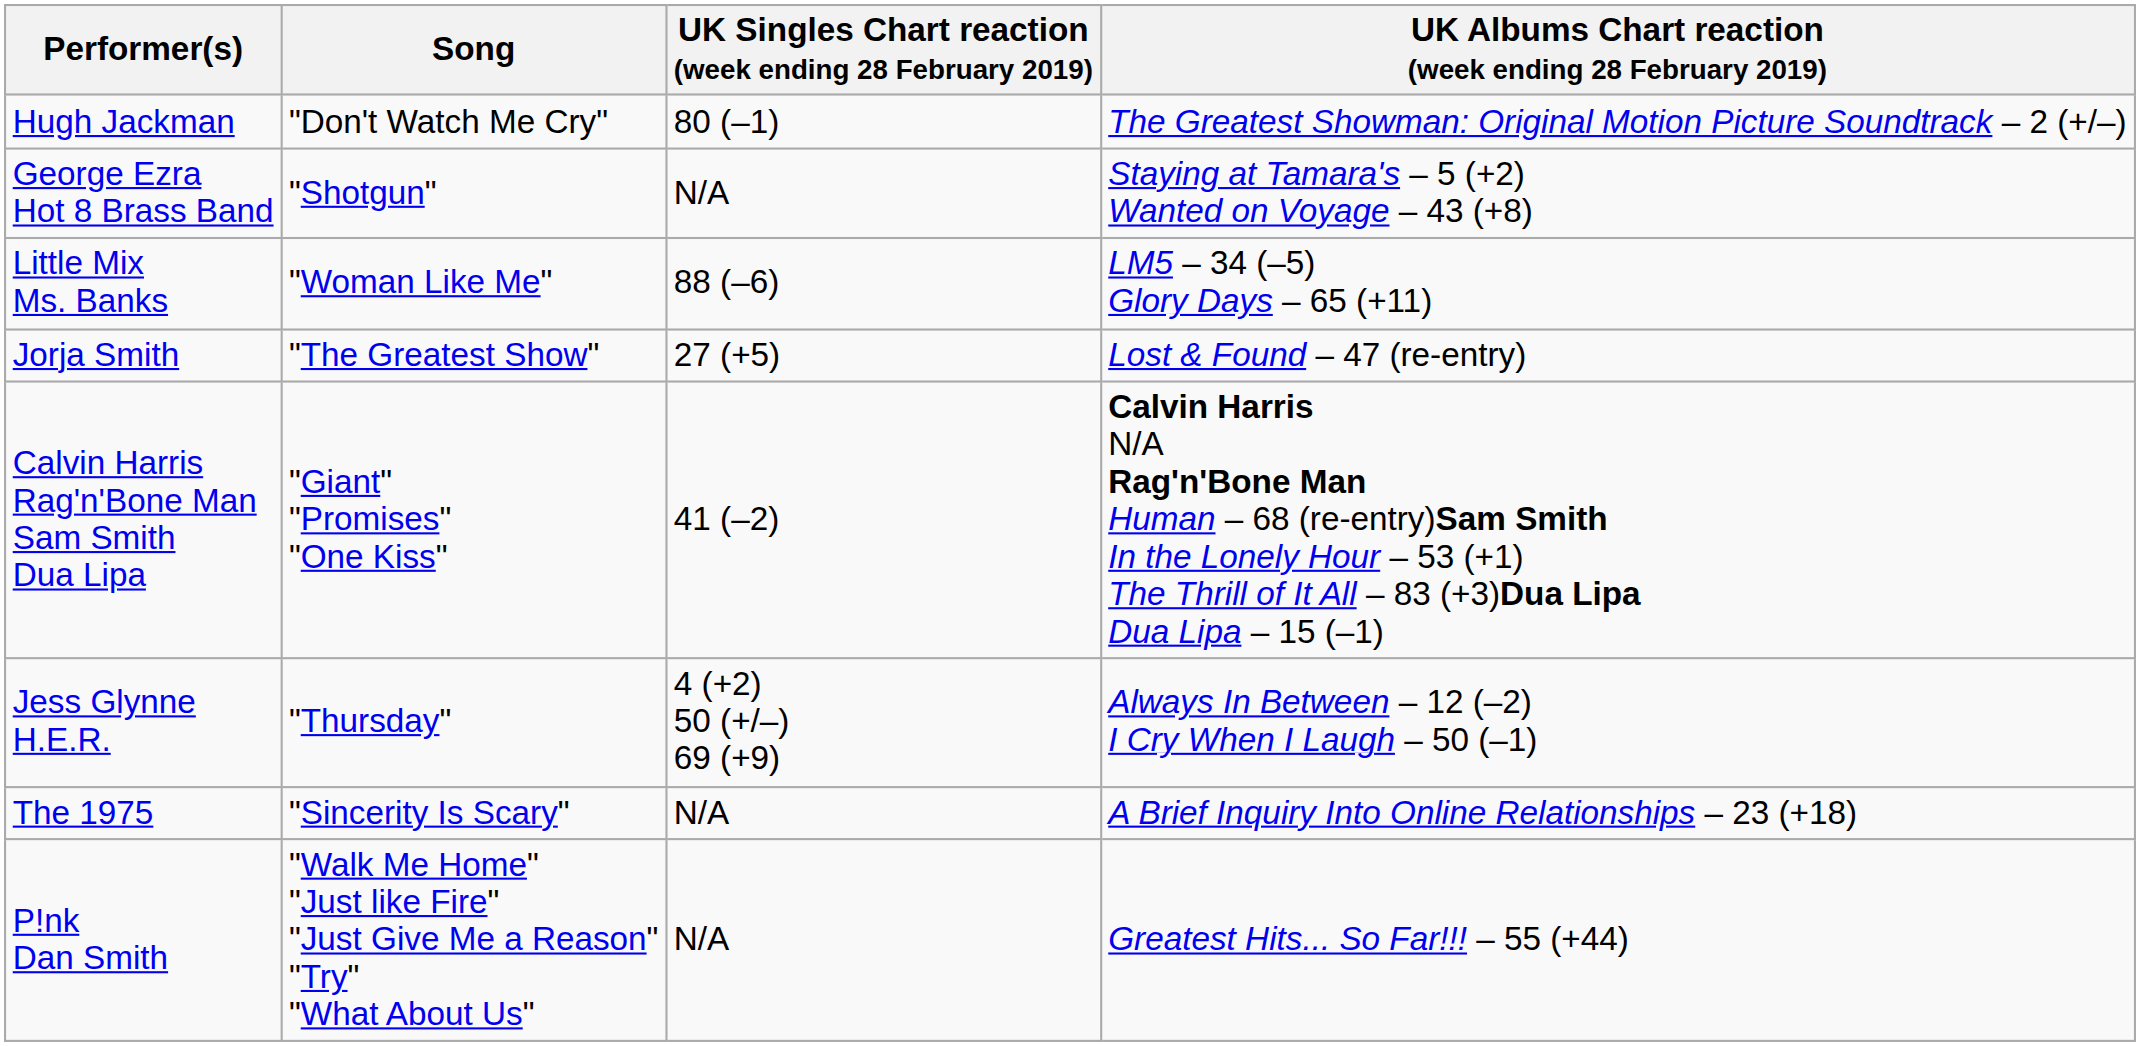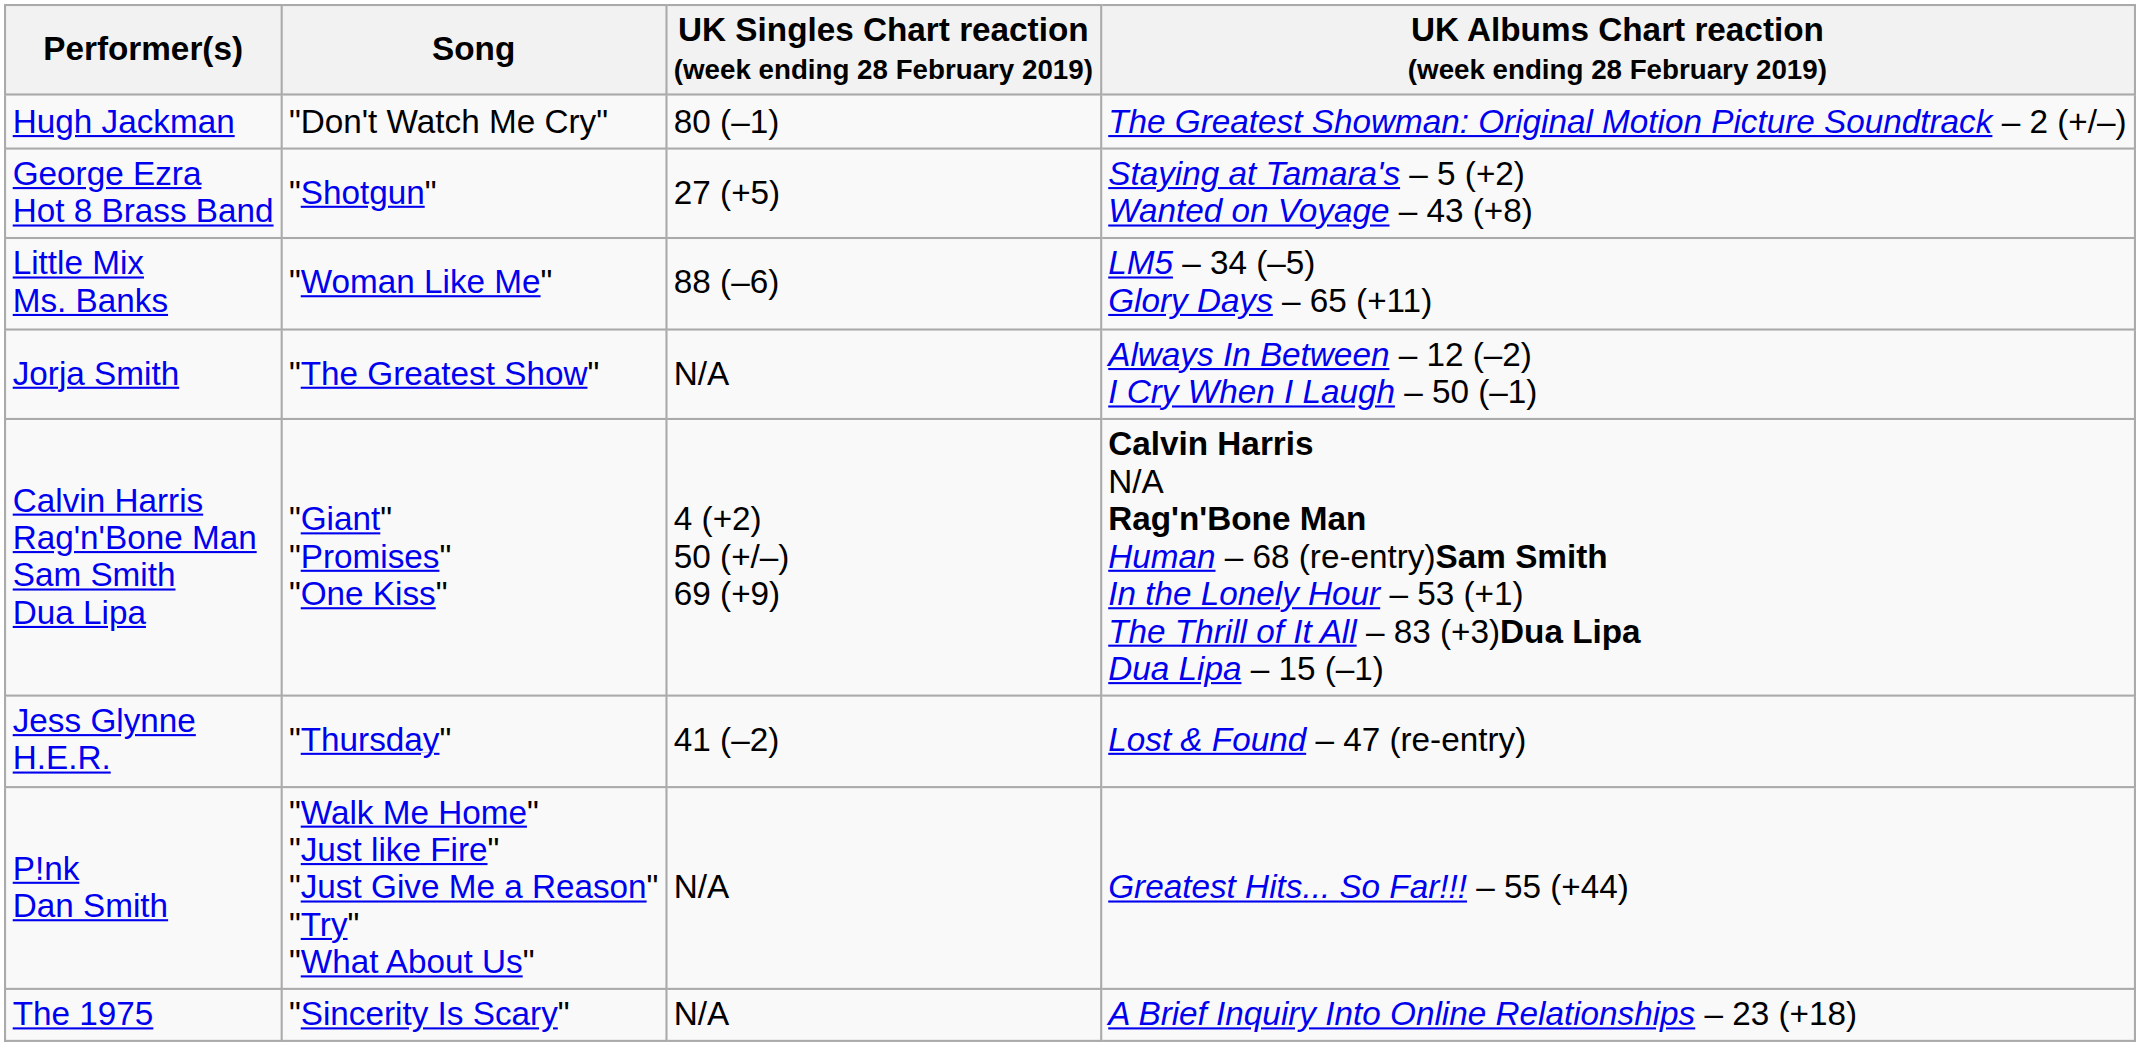George Ezra Hot 8 Brass Band | UK Singles Chart reaction (week ending 28 February 2019): N/A -> 27 (+5)
Jorja Smith | UK Singles Chart reaction (week ending 28 February 2019): 27 (+5) -> N/A
Jorja Smith | UK Albums Chart reaction (week ending 28 February 2019): Lost & Found – 47 (re-entry) -> Always In Between – 12 (–2) I Cry When I Laugh – 50 (–1)
Calvin Harris Rag'n'Bone Man Sam Smith Dua Lipa | UK Singles Chart reaction (week ending 28 February 2019): 41 (–2) -> 4 (+2) 50 (+/–) 69 (+9)
Jess Glynne H.E.R. | UK Singles Chart reaction (week ending 28 February 2019): 4 (+2) 50 (+/–) 69 (+9) -> 41 (–2)
Jess Glynne H.E.R. | UK Albums Chart reaction (week ending 28 February 2019): Always In Between – 12 (–2) I Cry When I Laugh – 50 (–1) -> Lost & Found – 47 (re-entry)
rows swapped: The 1975 <-> P!nk Dan Smith
